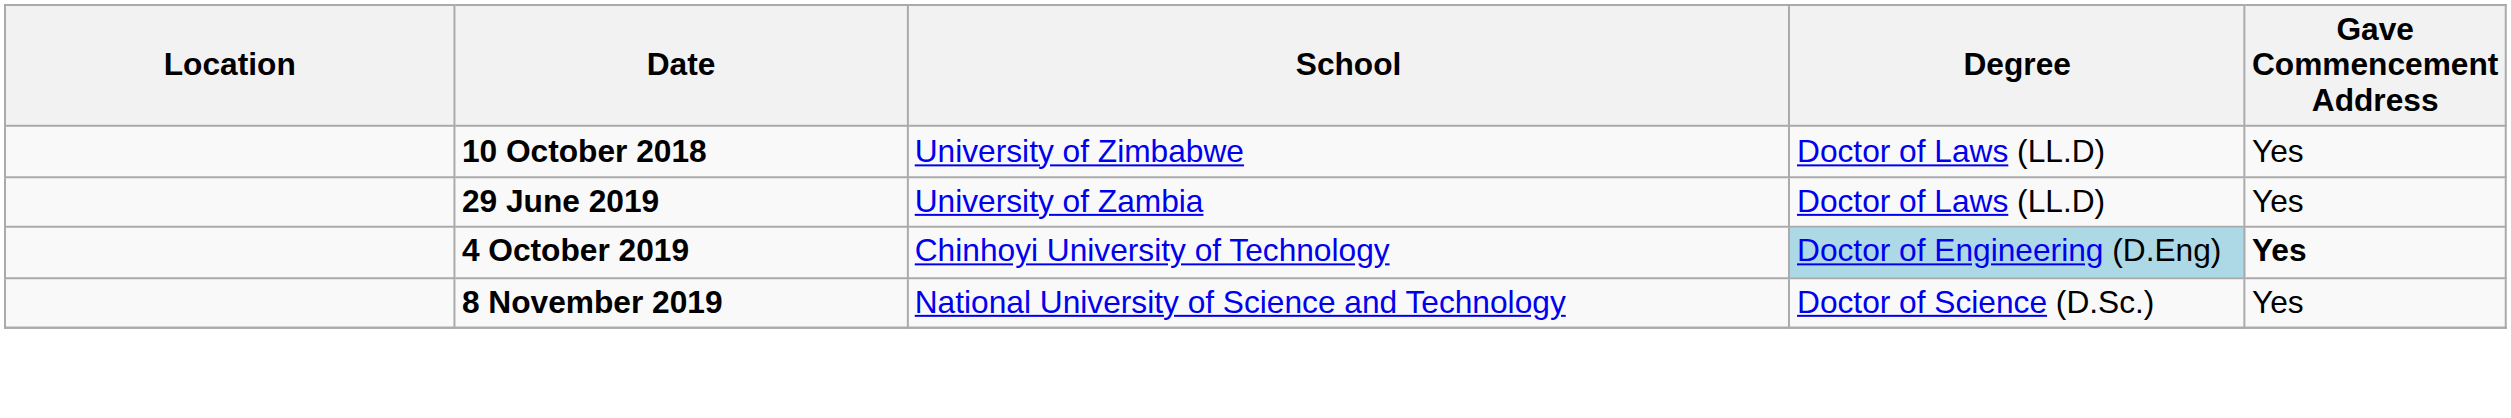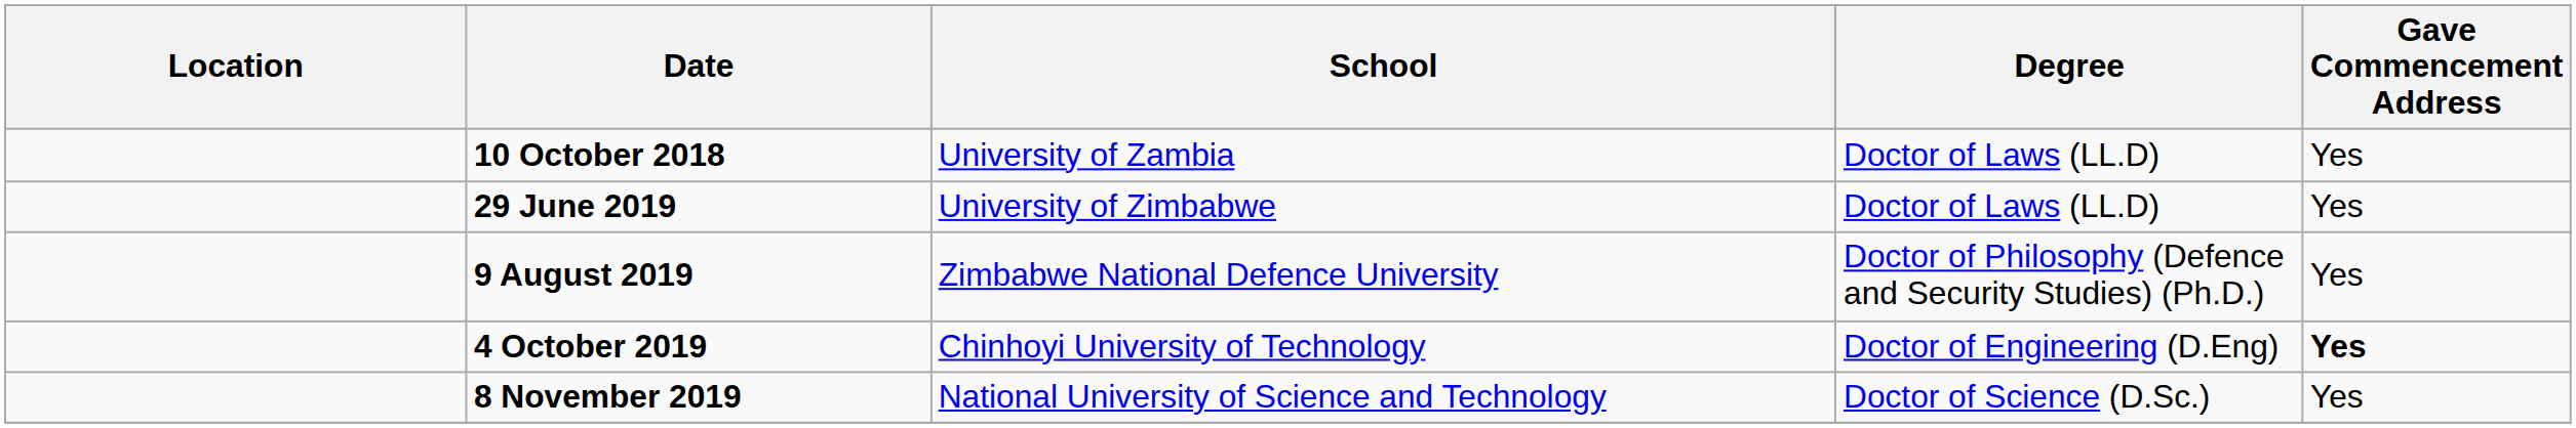10 October 2018 | School: University of Zimbabwe -> University of Zambia
29 June 2019 | School: University of Zambia -> University of Zimbabwe
+ row: 9 August 2019 | Zimbabwe National Defence University | Doctor of Philosophy (Defence and Security Studies) (Ph.D.) | Yes
4 October 2019 | Degree: lightblue background -> no background
